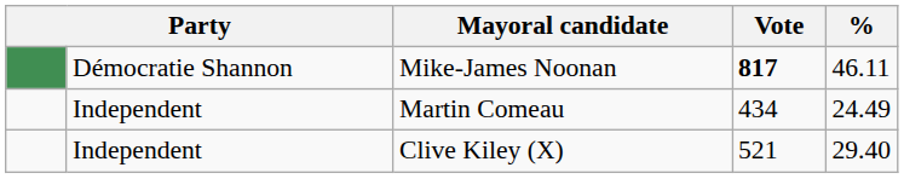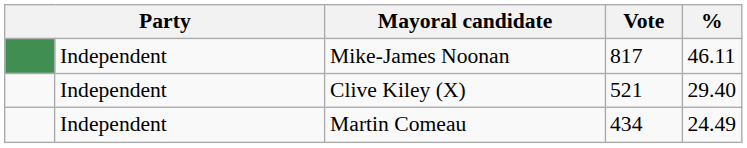Mike-James Noonan | column 2: Démocratie Shannon -> Independent
Mike-James Noonan | Vote: bold -> normal
rows swapped: Clive Kiley (X) <-> Martin Comeau
